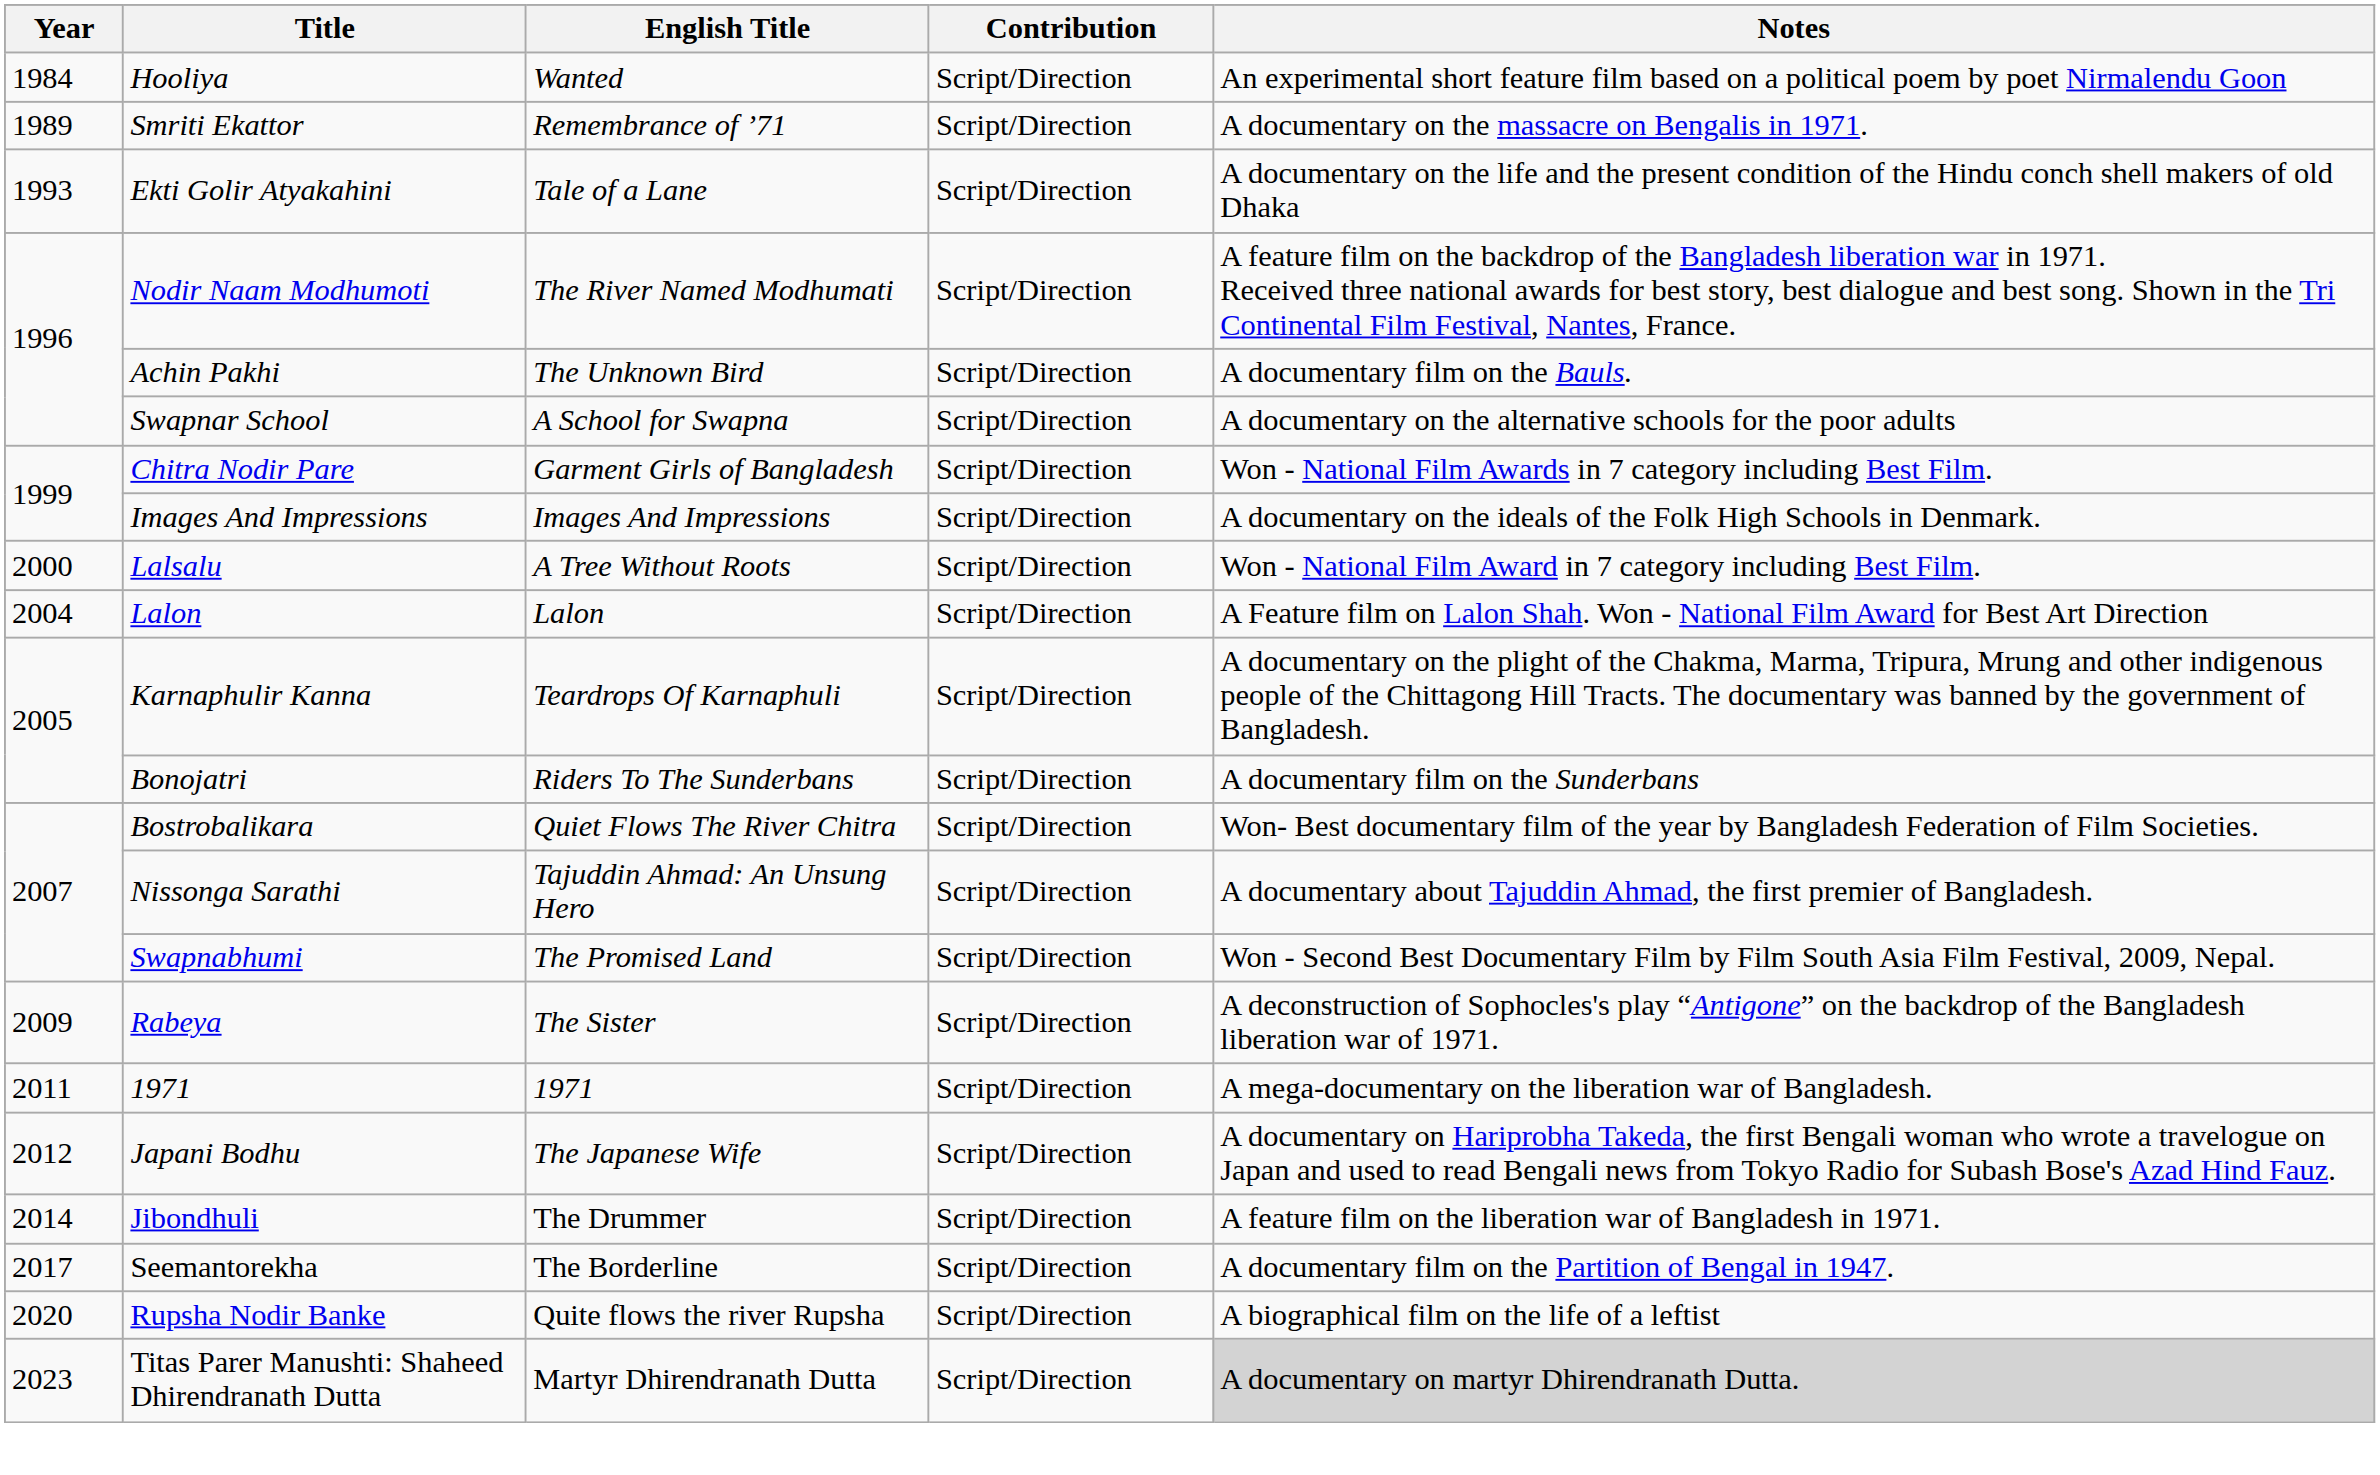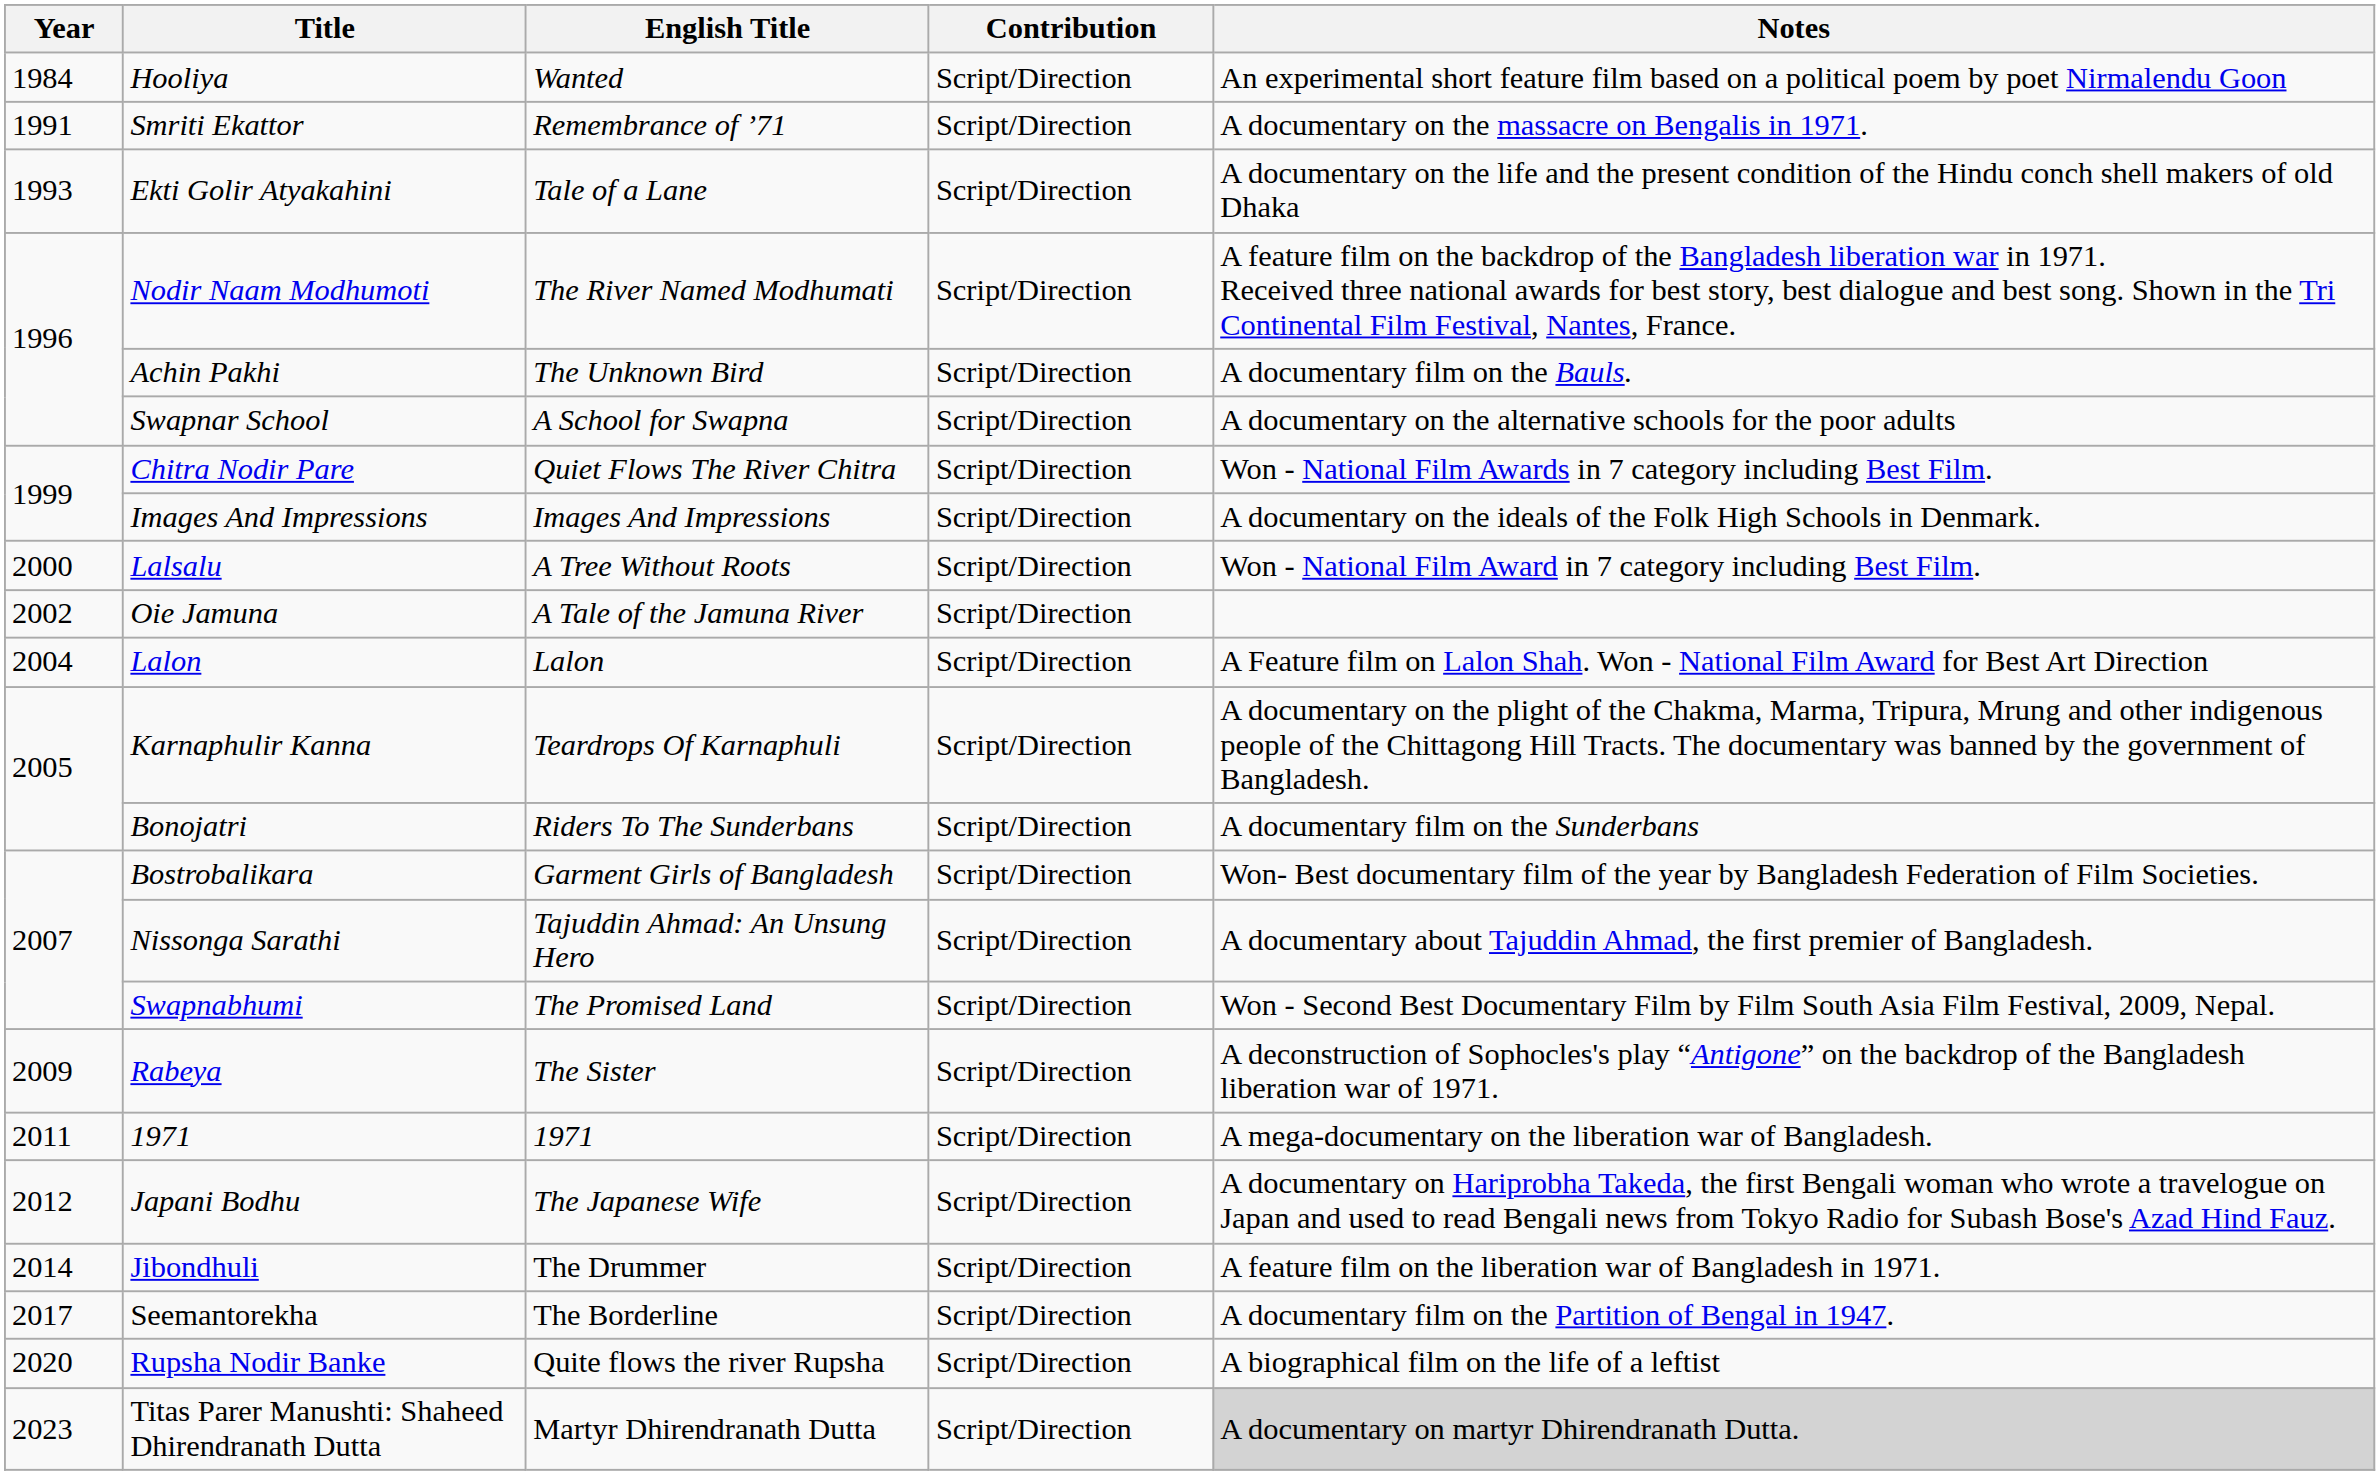Smriti Ekattor | Year: 1989 -> 1991
Chitra Nodir Pare | English Title: Garment Girls of Bangladesh -> Quiet Flows The River Chitra
+ row: 2002 | Oie Jamuna | A Tale of the Jamuna River | Script/Direction
Bostrobalikara | English Title: Quiet Flows The River Chitra -> Garment Girls of Bangladesh
